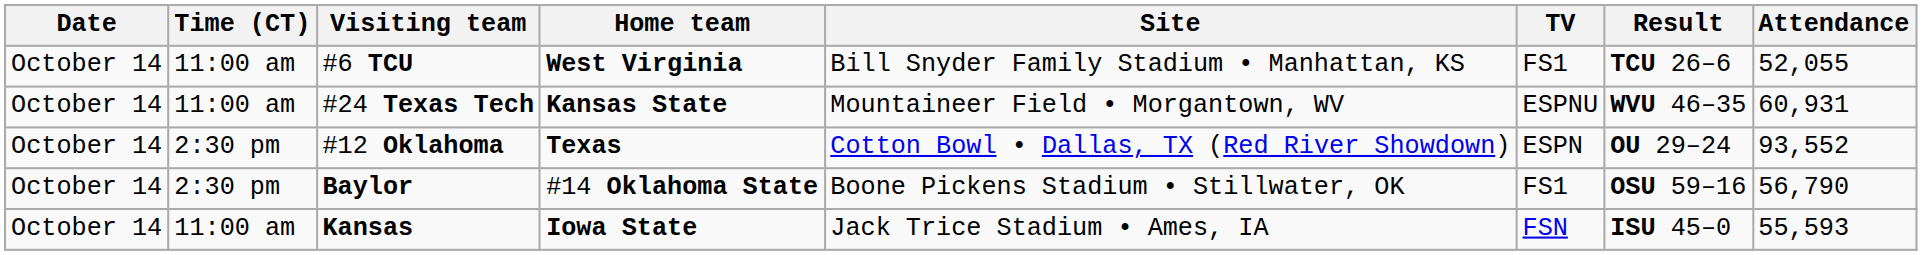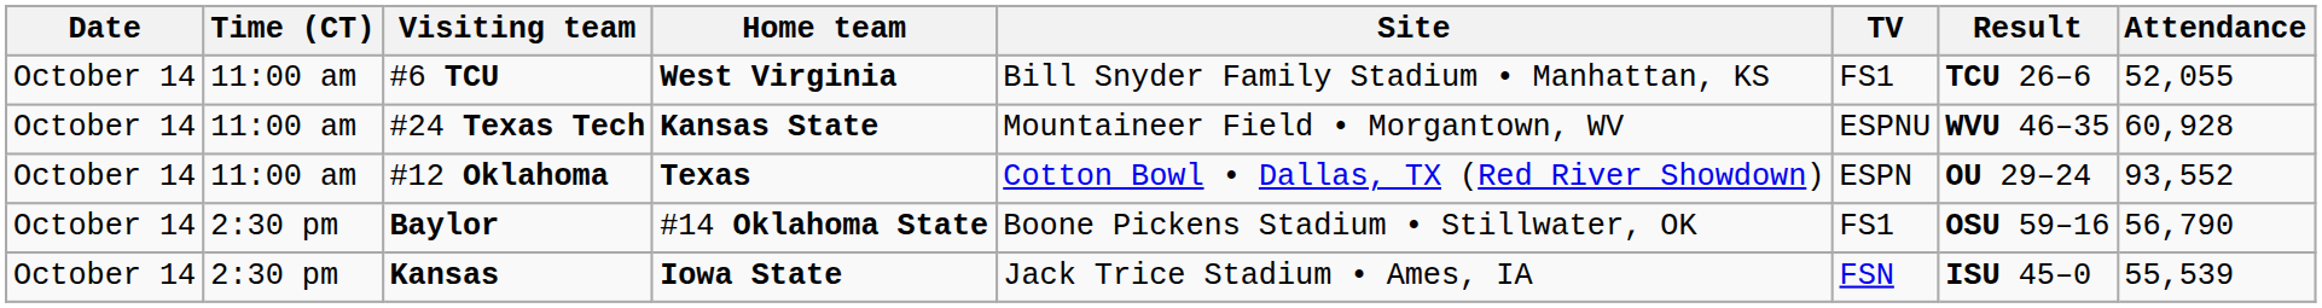#24 Texas Tech | Attendance: 60,931 -> 60,928
#12 Oklahoma | Time (CT): 2:30 pm -> 11:00 am
Kansas | Time (CT): 11:00 am -> 2:30 pm
Kansas | Attendance: 55,593 -> 55,539
